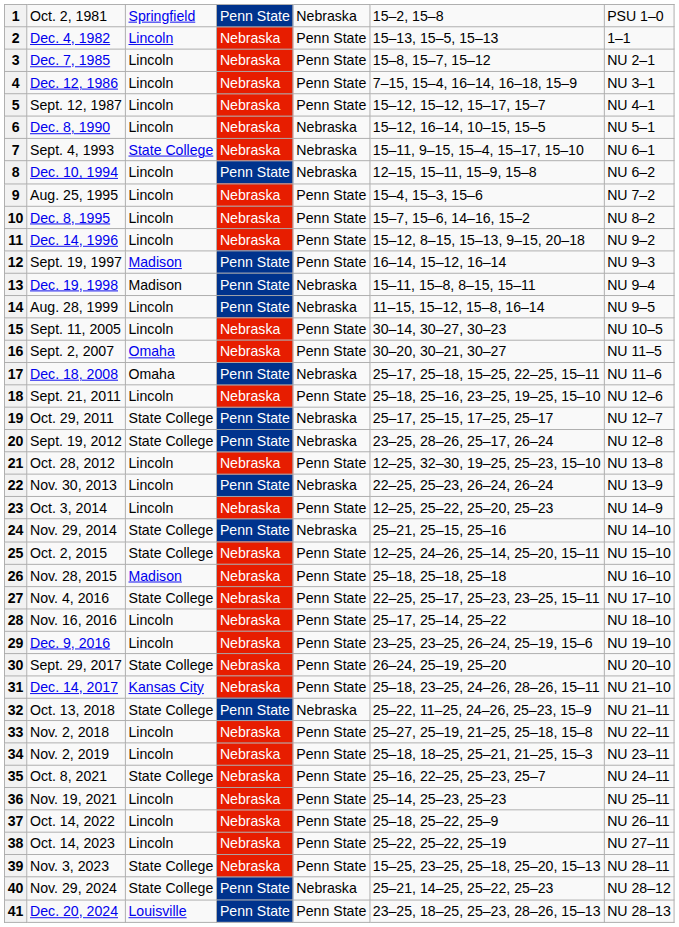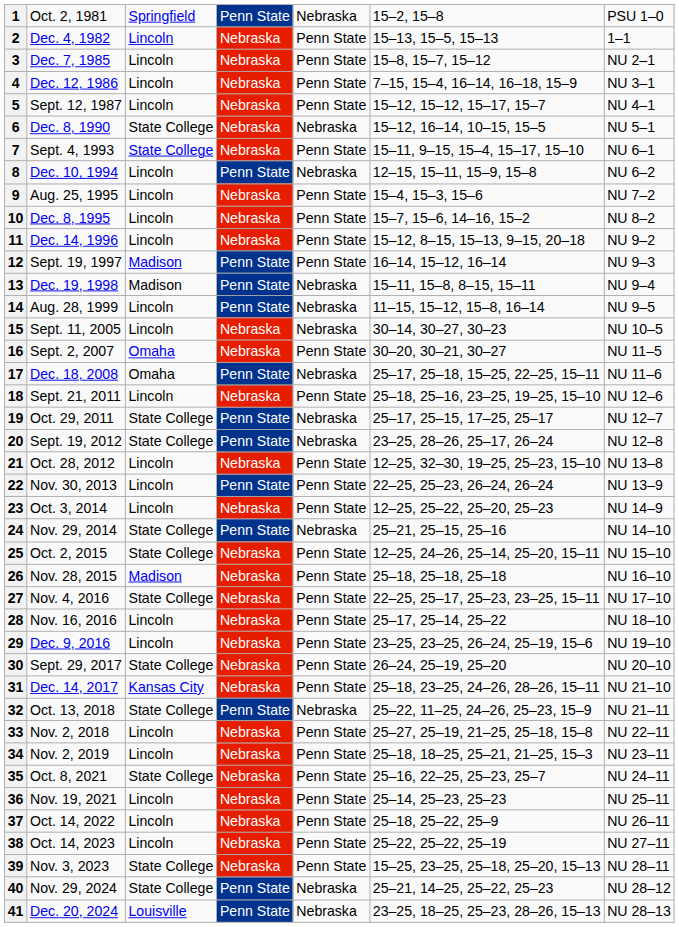6 | column 3: Lincoln -> State College
7 | column 5: Nebraska -> Penn State
15 | column 5: Penn State -> Nebraska
22 | column 5: Nebraska -> Penn State
41 | column 5: Penn State -> Nebraska
